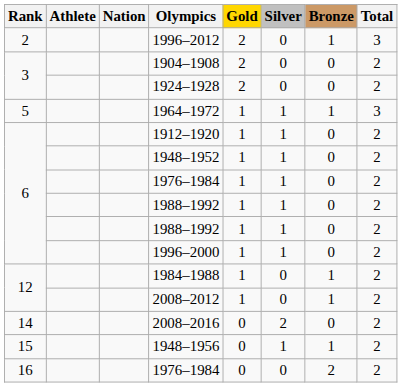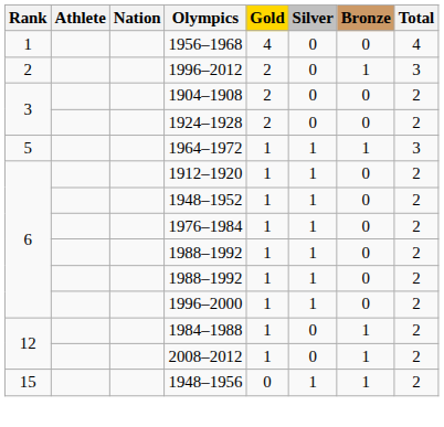+ row: 1 | 1956–1968 | 4 | 0 | 0 | 4
- row: 14 | 2008–2016 | 0 | 2 | 0 | 2
- row: 16 | 1976–1984 | 0 | 0 | 2 | 2
